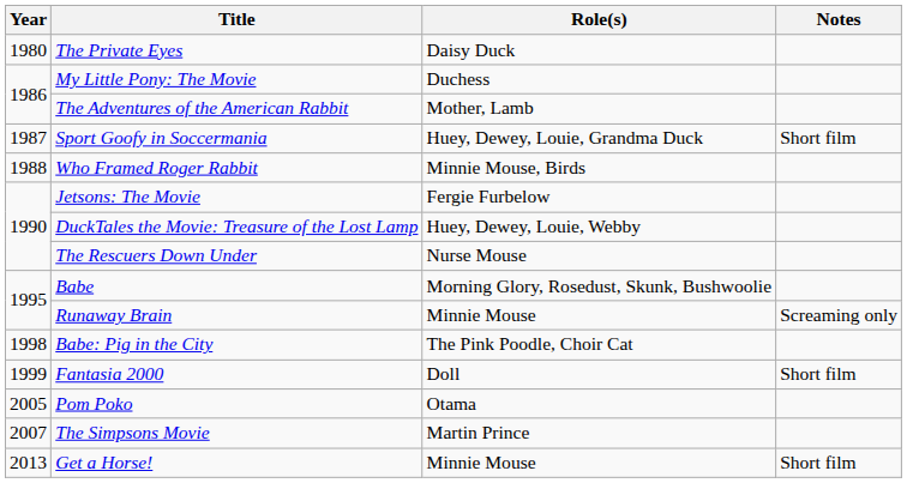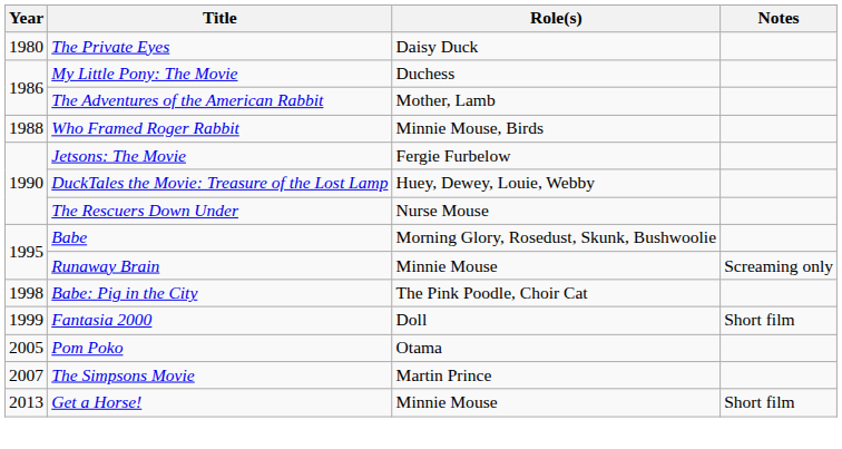- row: 1987 | Sport Goofy in Soccermania | Huey, Dewey, Louie, Grandma Duck | Short film
